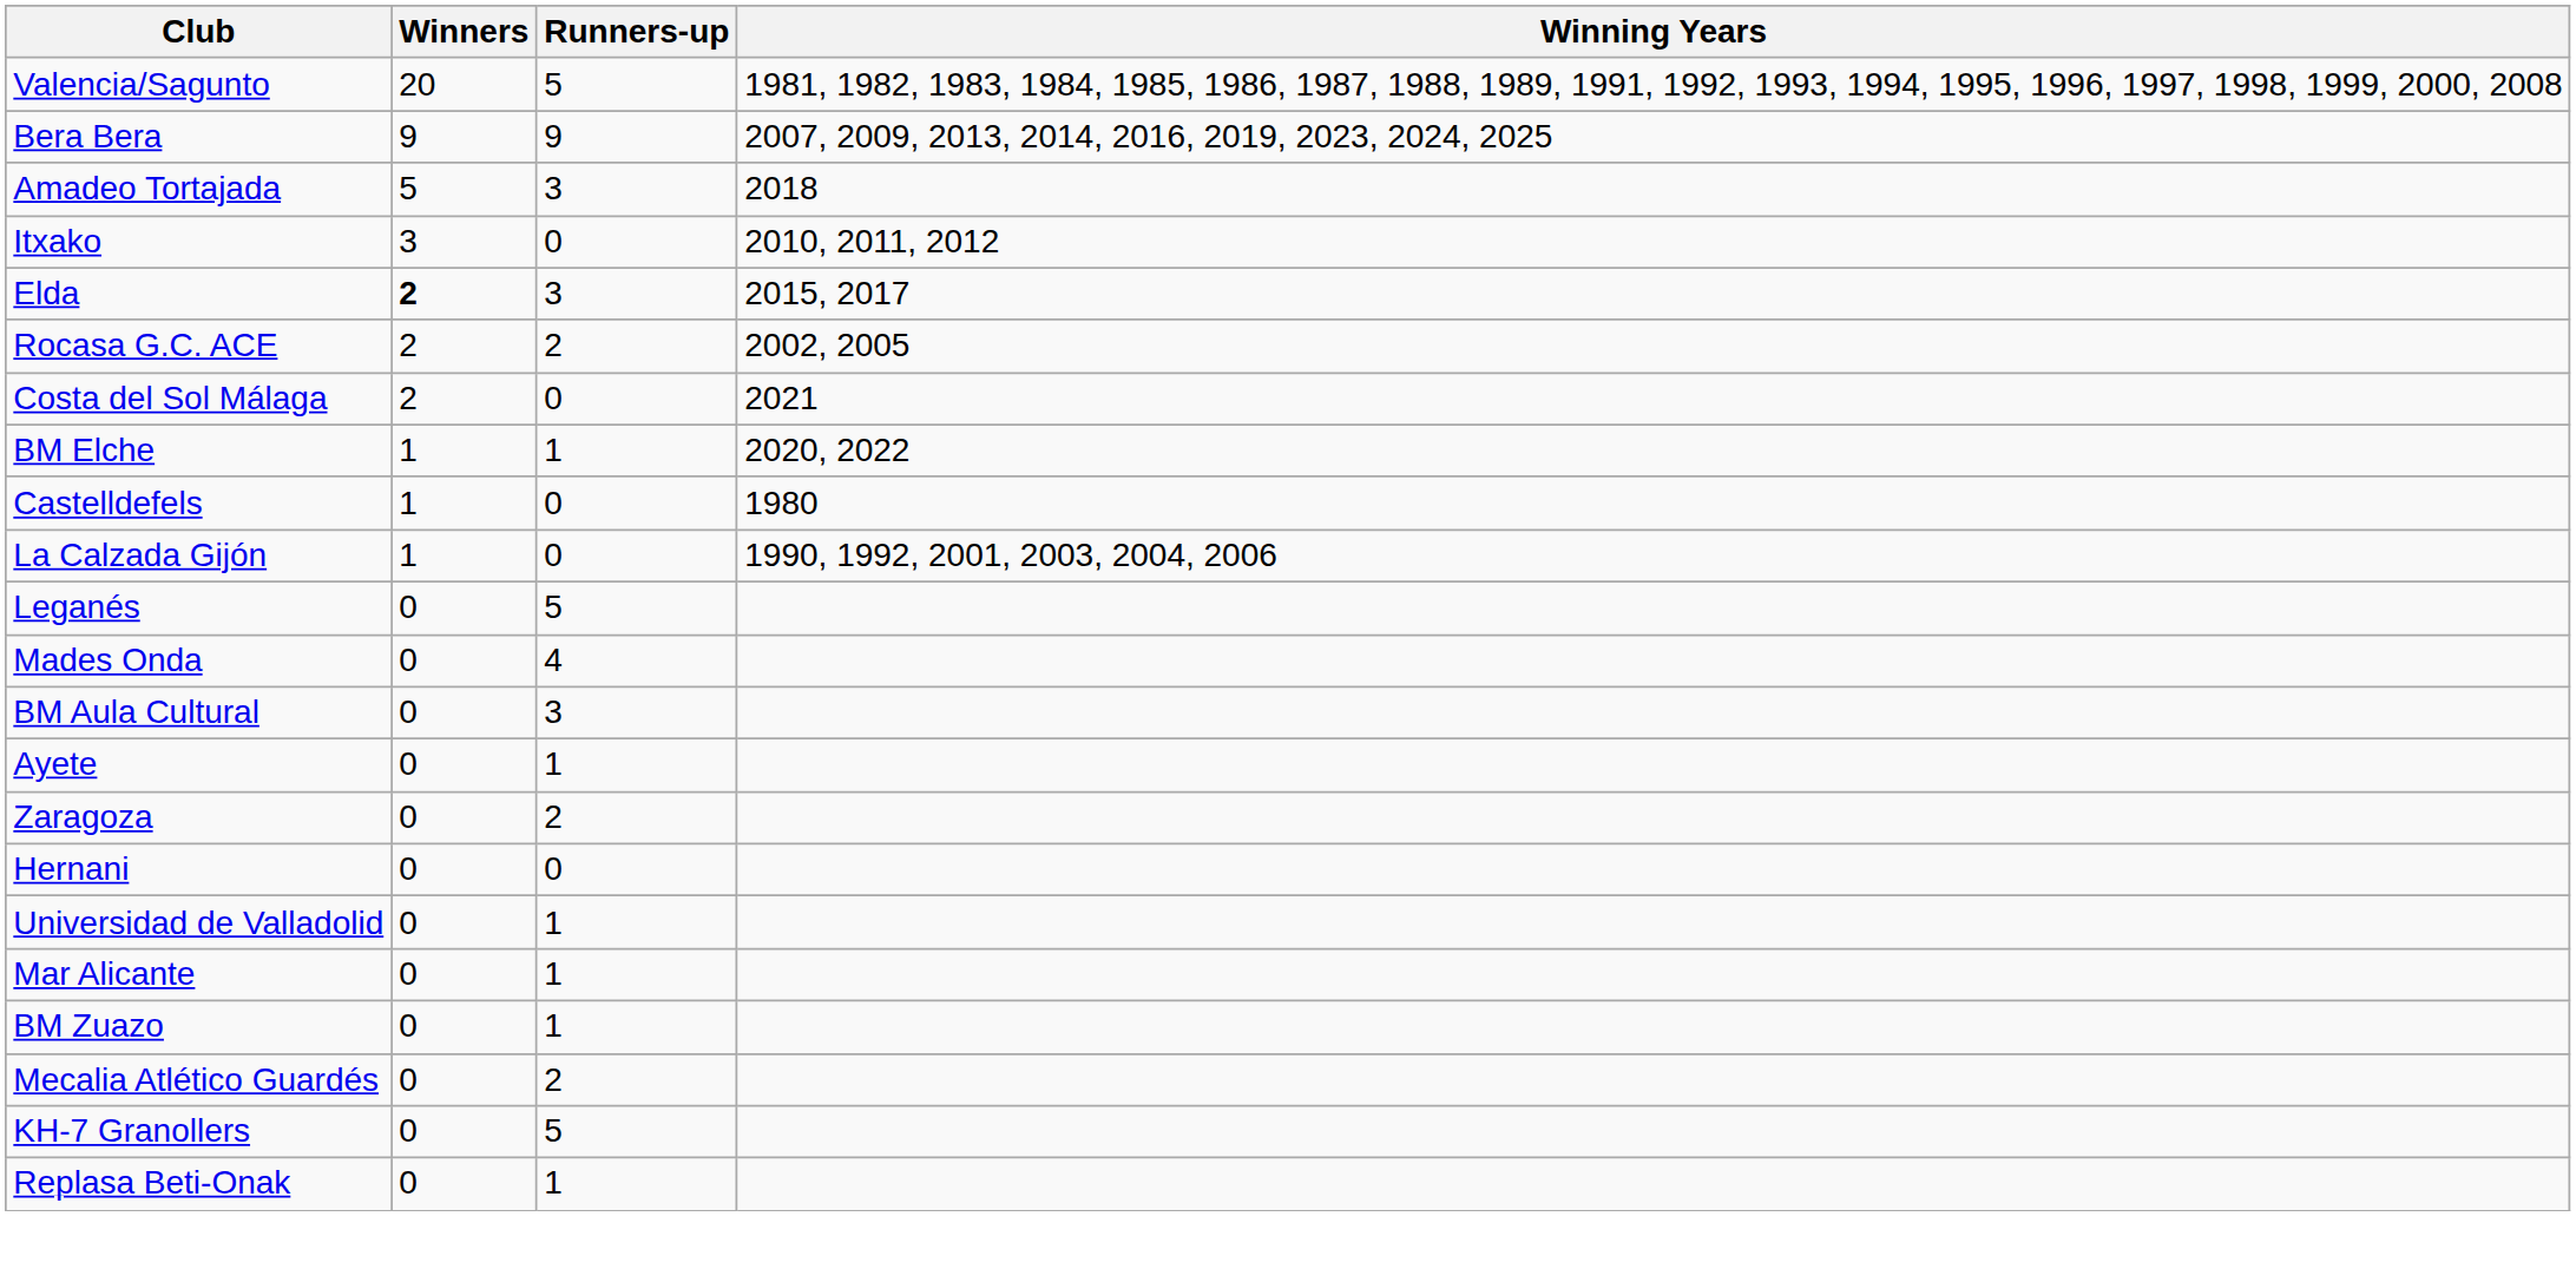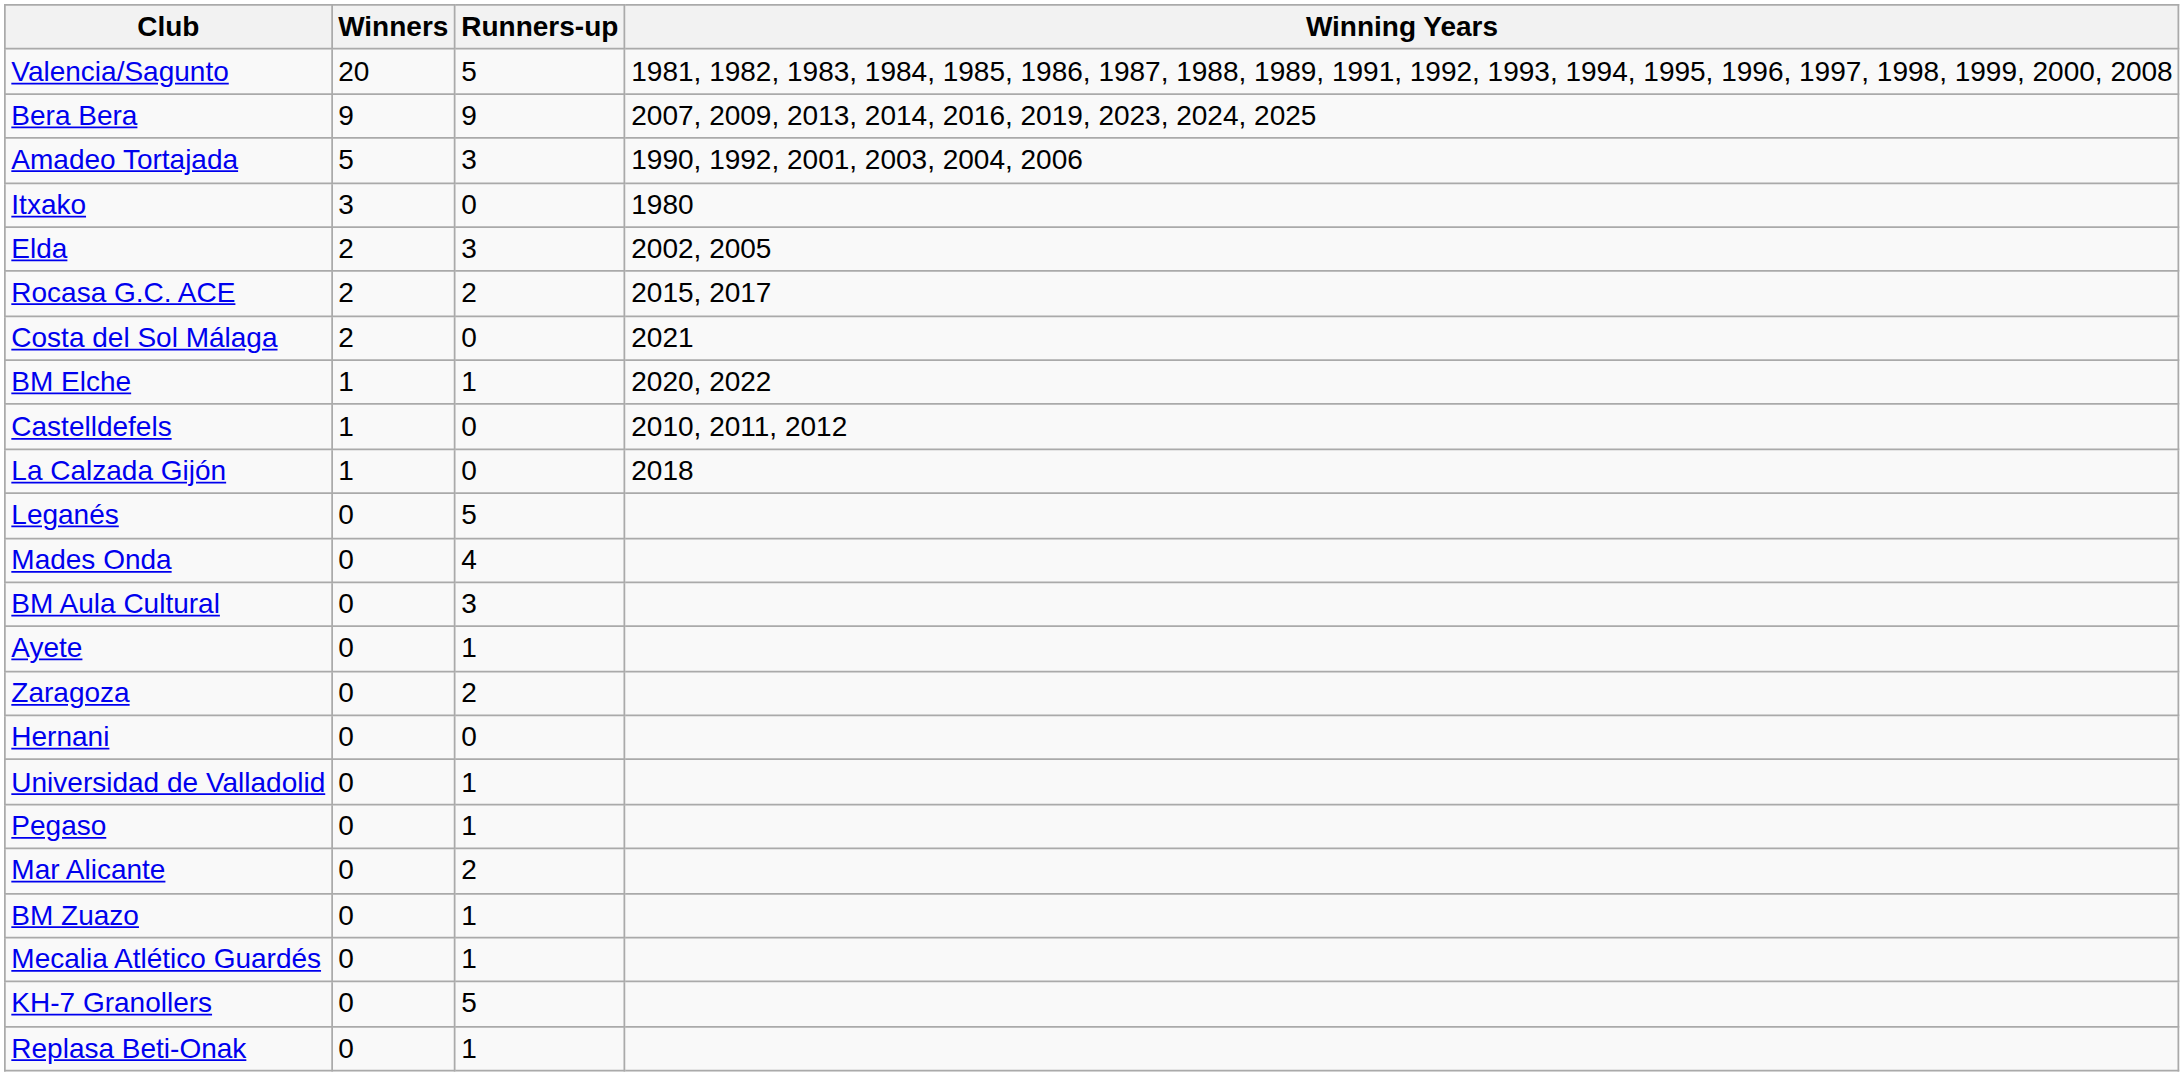Amadeo Tortajada | Winning Years: 2018 -> 1990, 1992, 2001, 2003, 2004, 2006
Itxako | Winning Years: 2010, 2011, 2012 -> 1980
Elda | Winners: bold -> normal
Elda | Winning Years: 2015, 2017 -> 2002, 2005
Rocasa G.C. ACE | Winning Years: 2002, 2005 -> 2015, 2017
Castelldefels | Winning Years: 1980 -> 2010, 2011, 2012
La Calzada Gijón | Winning Years: 1990, 1992, 2001, 2003, 2004, 2006 -> 2018
+ row: Pegaso | 0 | 1
Mar Alicante | Runners-up: 1 -> 2
Mecalia Atlético Guardés | Runners-up: 2 -> 1
